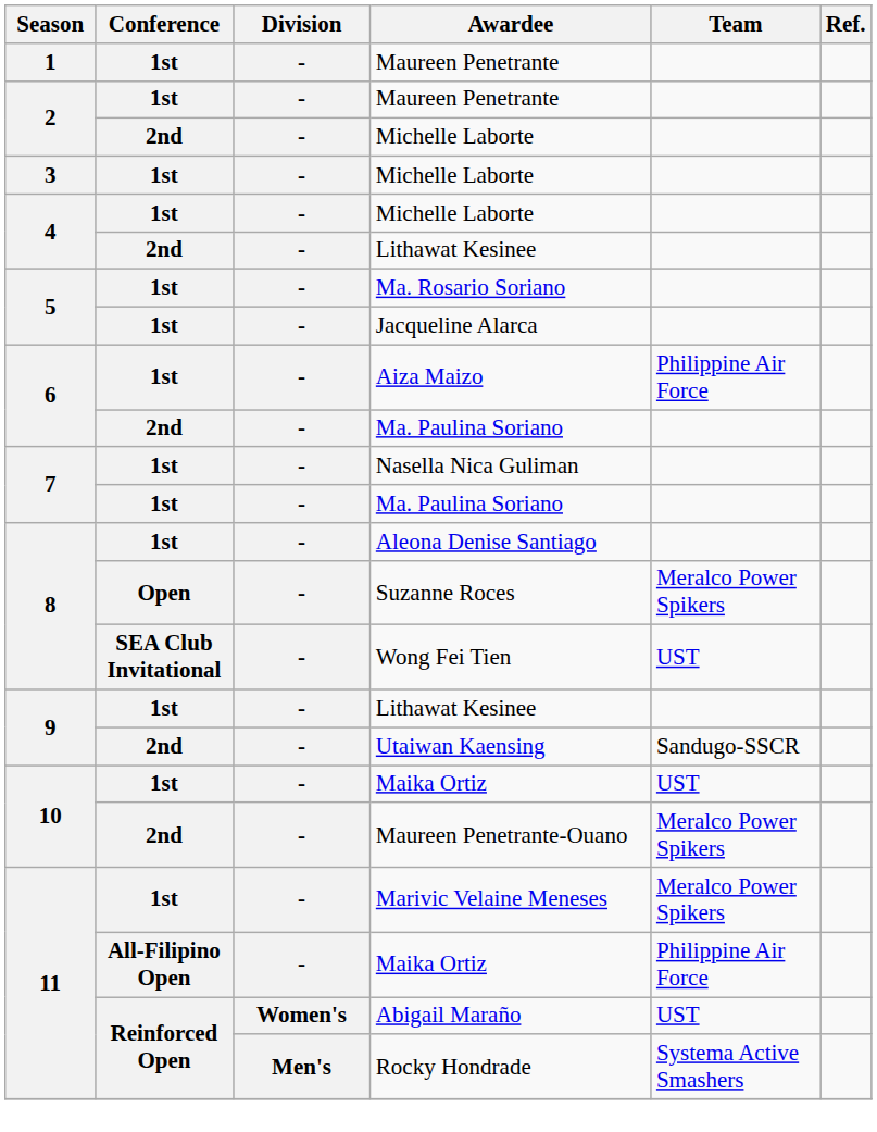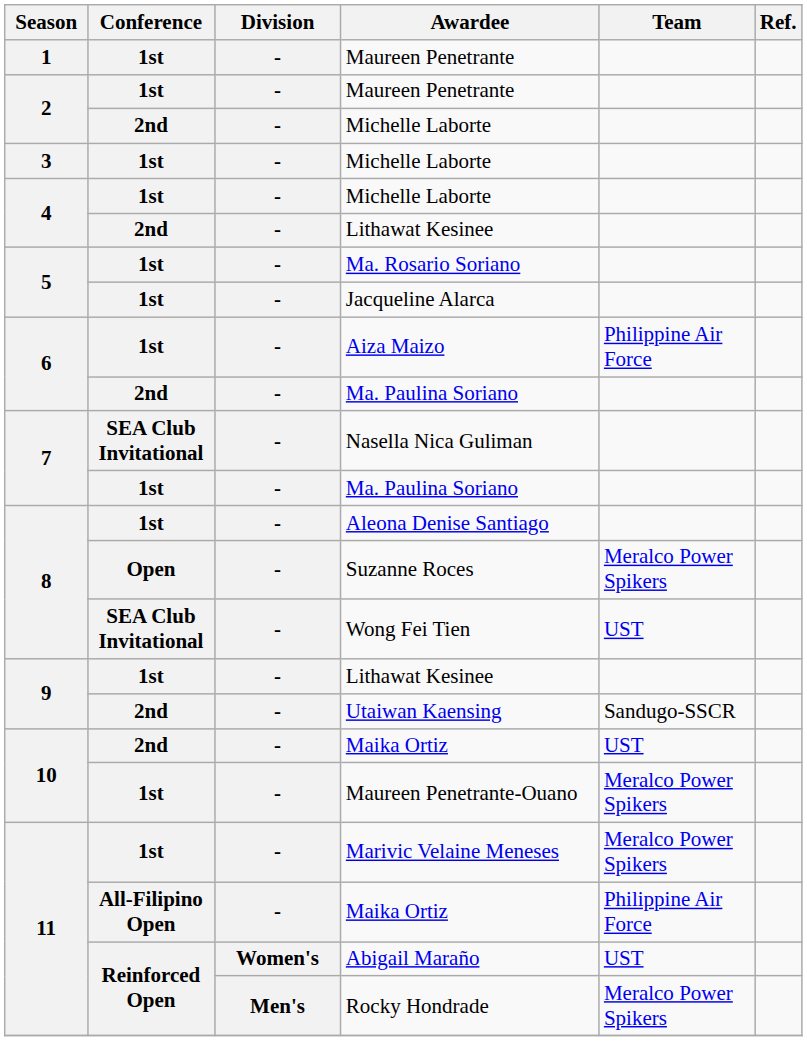Nasella Nica Guliman | Conference: 1st -> SEA Club Invitational
10 / Maika Ortiz | Conference: 1st -> 2nd
Maureen Penetrante-Ouano | Conference: 2nd -> 1st
Rocky Hondrade | Team: Systema Active Smashers -> Meralco Power Spikers
